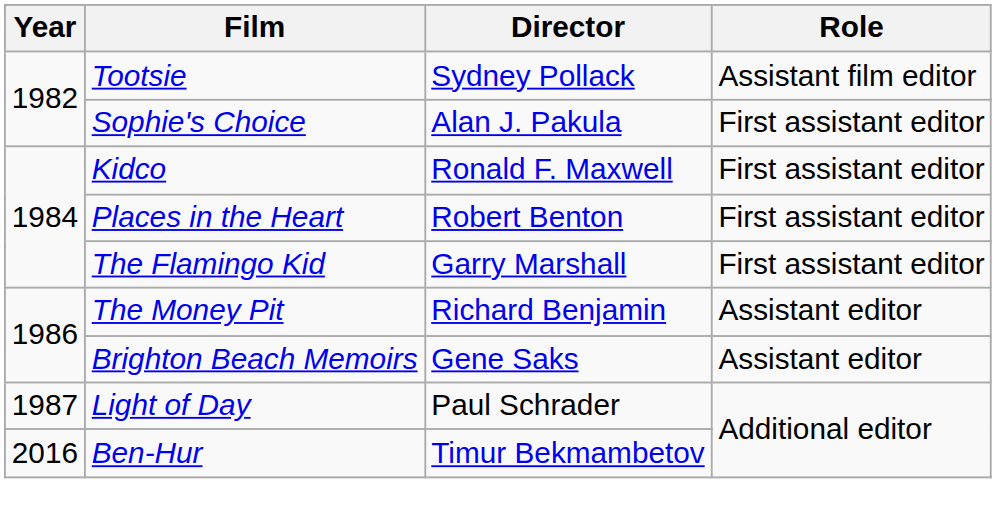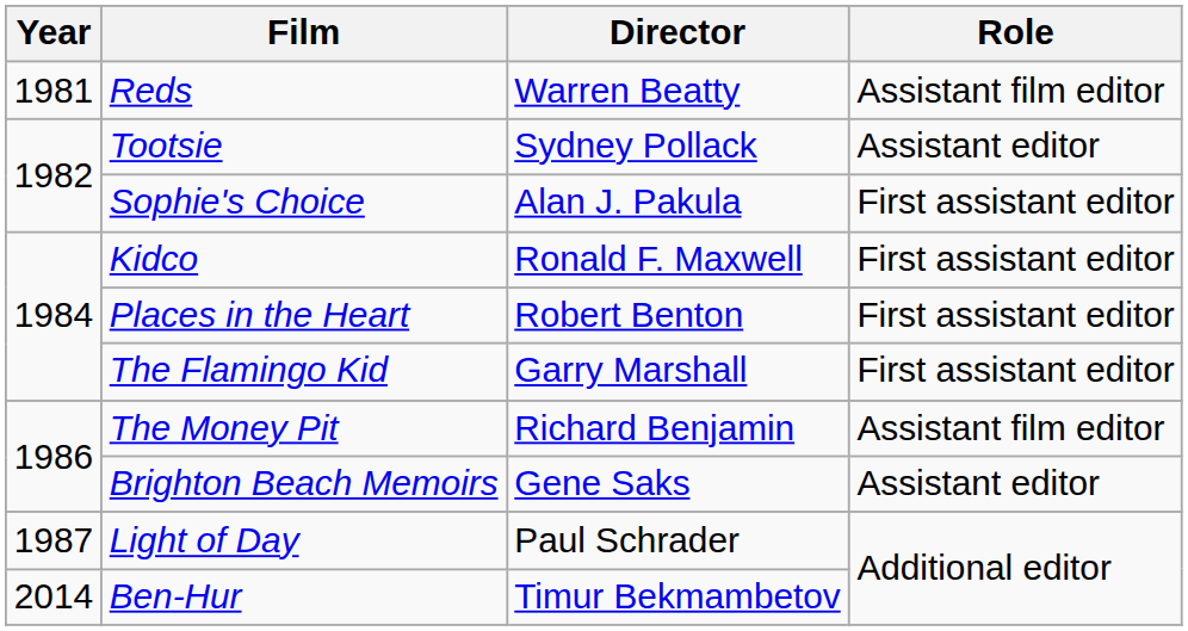+ row: 1981 | Reds | Warren Beatty | Assistant film editor
Tootsie | Role: Assistant film editor -> Assistant editor
The Money Pit | Role: Assistant editor -> Assistant film editor
Ben-Hur | Year: 2016 -> 2014
